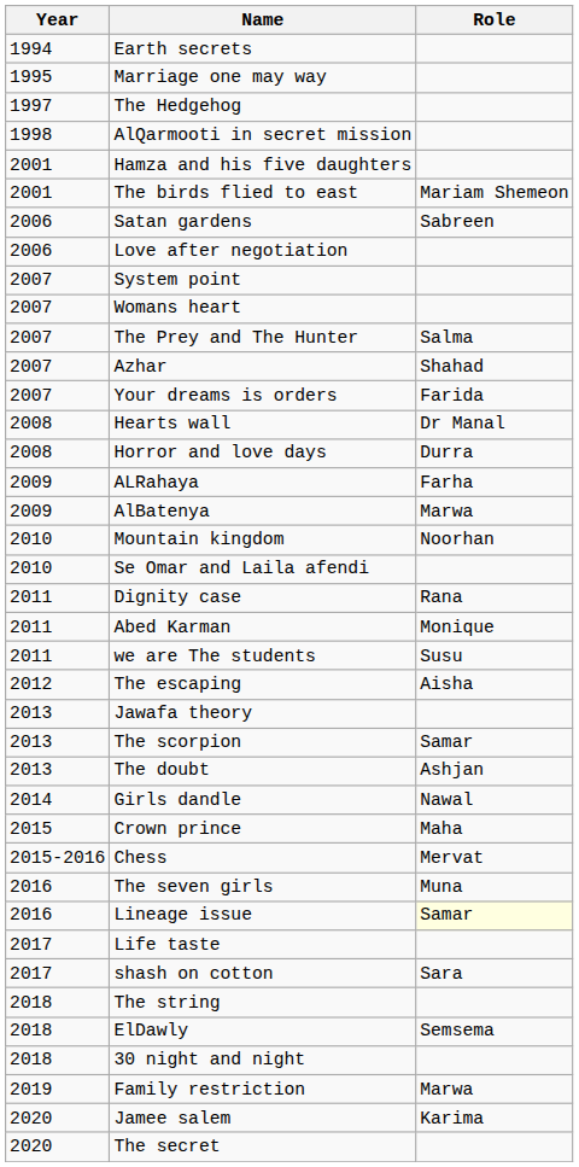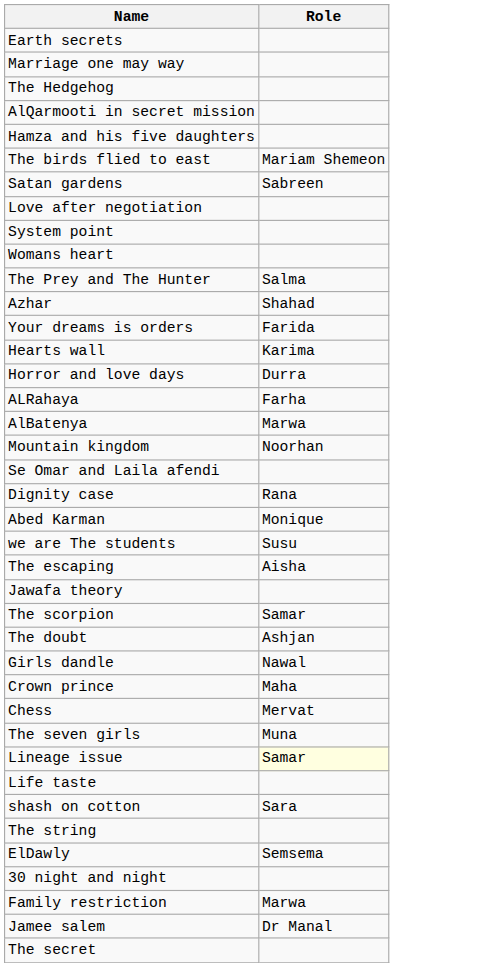- column: Year | 1994 | 1995 | 1997 | 1998 | 2001 | 2001 | 2006 | 2006 | 2007 | 2007 | 2007 | 2007 | 2007 | 2008 | 2008 | 2009 | 2009 | 2010 | 2010 | 2011 | 2011 | 2011 | 2012 | 2013 | 2013 | 2013 | 2014 | 2015 | 2015-2016 | 2016 | 2016 | 2017 | 2017 | 2018 | 2018 | 2018 | 2019 | 2020 | 2020
Hearts wall | Role: Dr Manal -> Karima
Jamee salem | Role: Karima -> Dr Manal
